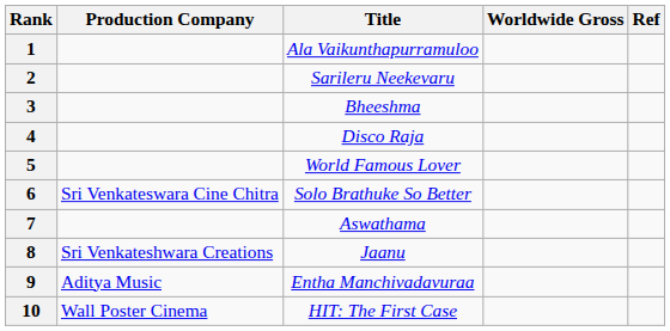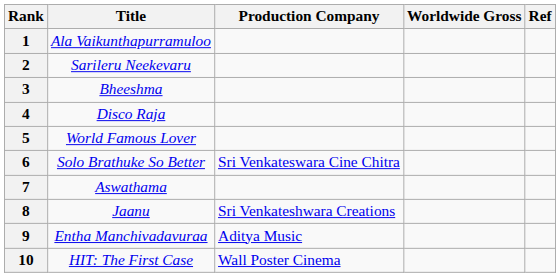columns swapped: Title <-> Production Company
